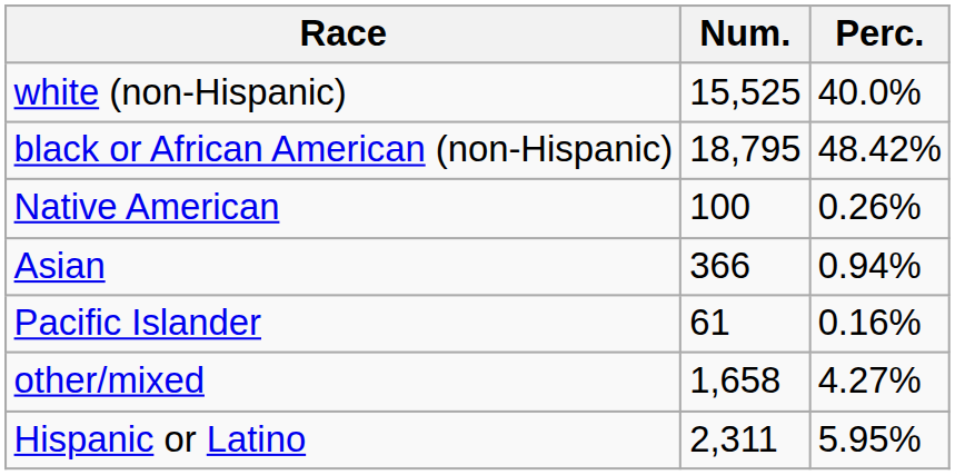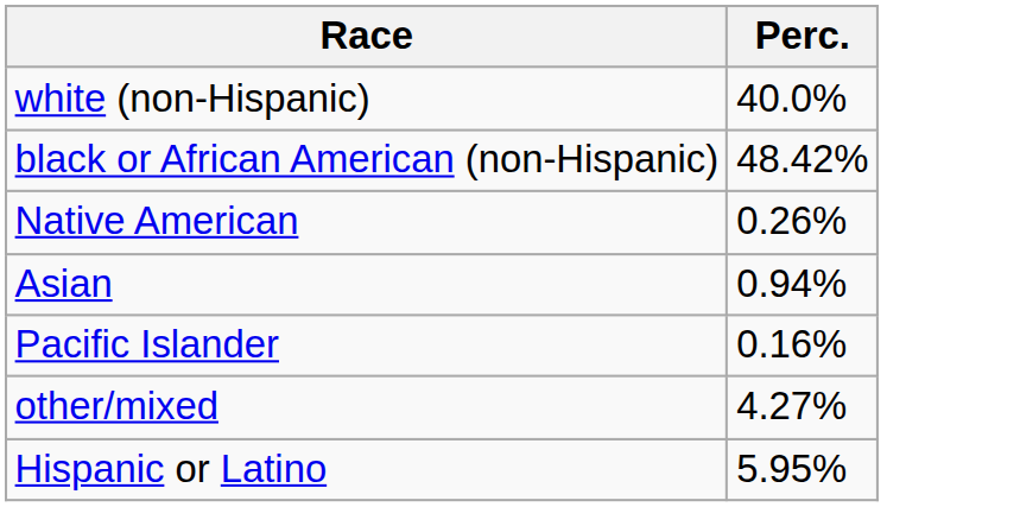- column: Num. | 15,525 | 18,795 | 100 | 366 | 61 | 1,658 | 2,311
